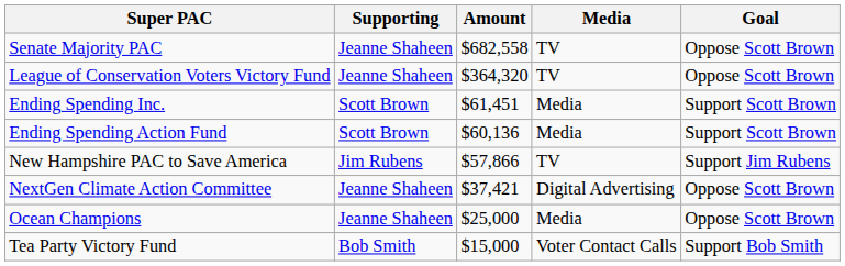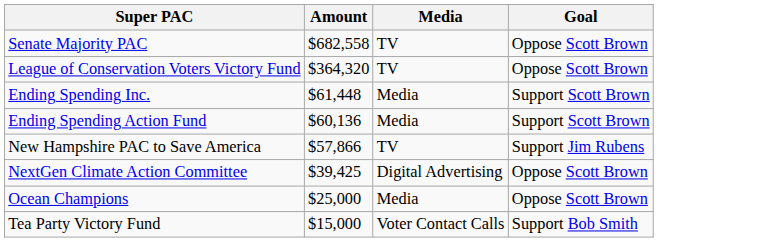- column: Supporting | Jeanne Shaheen | Jeanne Shaheen | Scott Brown | Scott Brown | Jim Rubens | Jeanne Shaheen | Jeanne Shaheen | Bob Smith
Ending Spending Inc. | Amount: $61,451 -> $61,448
NextGen Climate Action Committee | Amount: $37,421 -> $39,425
